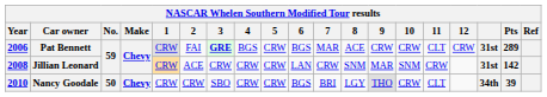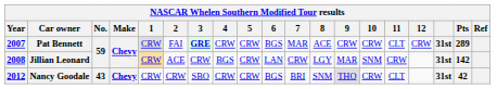Pat Bennett | Year: 2006 -> 2007
Pat Bennett | 4: BGS -> CRW
Jillian Leonard | 4: CRW -> BGS
Jillian Leonard | 8: SNM -> LGY
Nancy Goodale | Year: 2010 -> 2012
Nancy Goodale | No.: 50 -> 43
Nancy Goodale | 8: LGY -> SNM
Nancy Goodale | column 17: 34th -> 31st
Nancy Goodale | Pts: 39 -> 42
